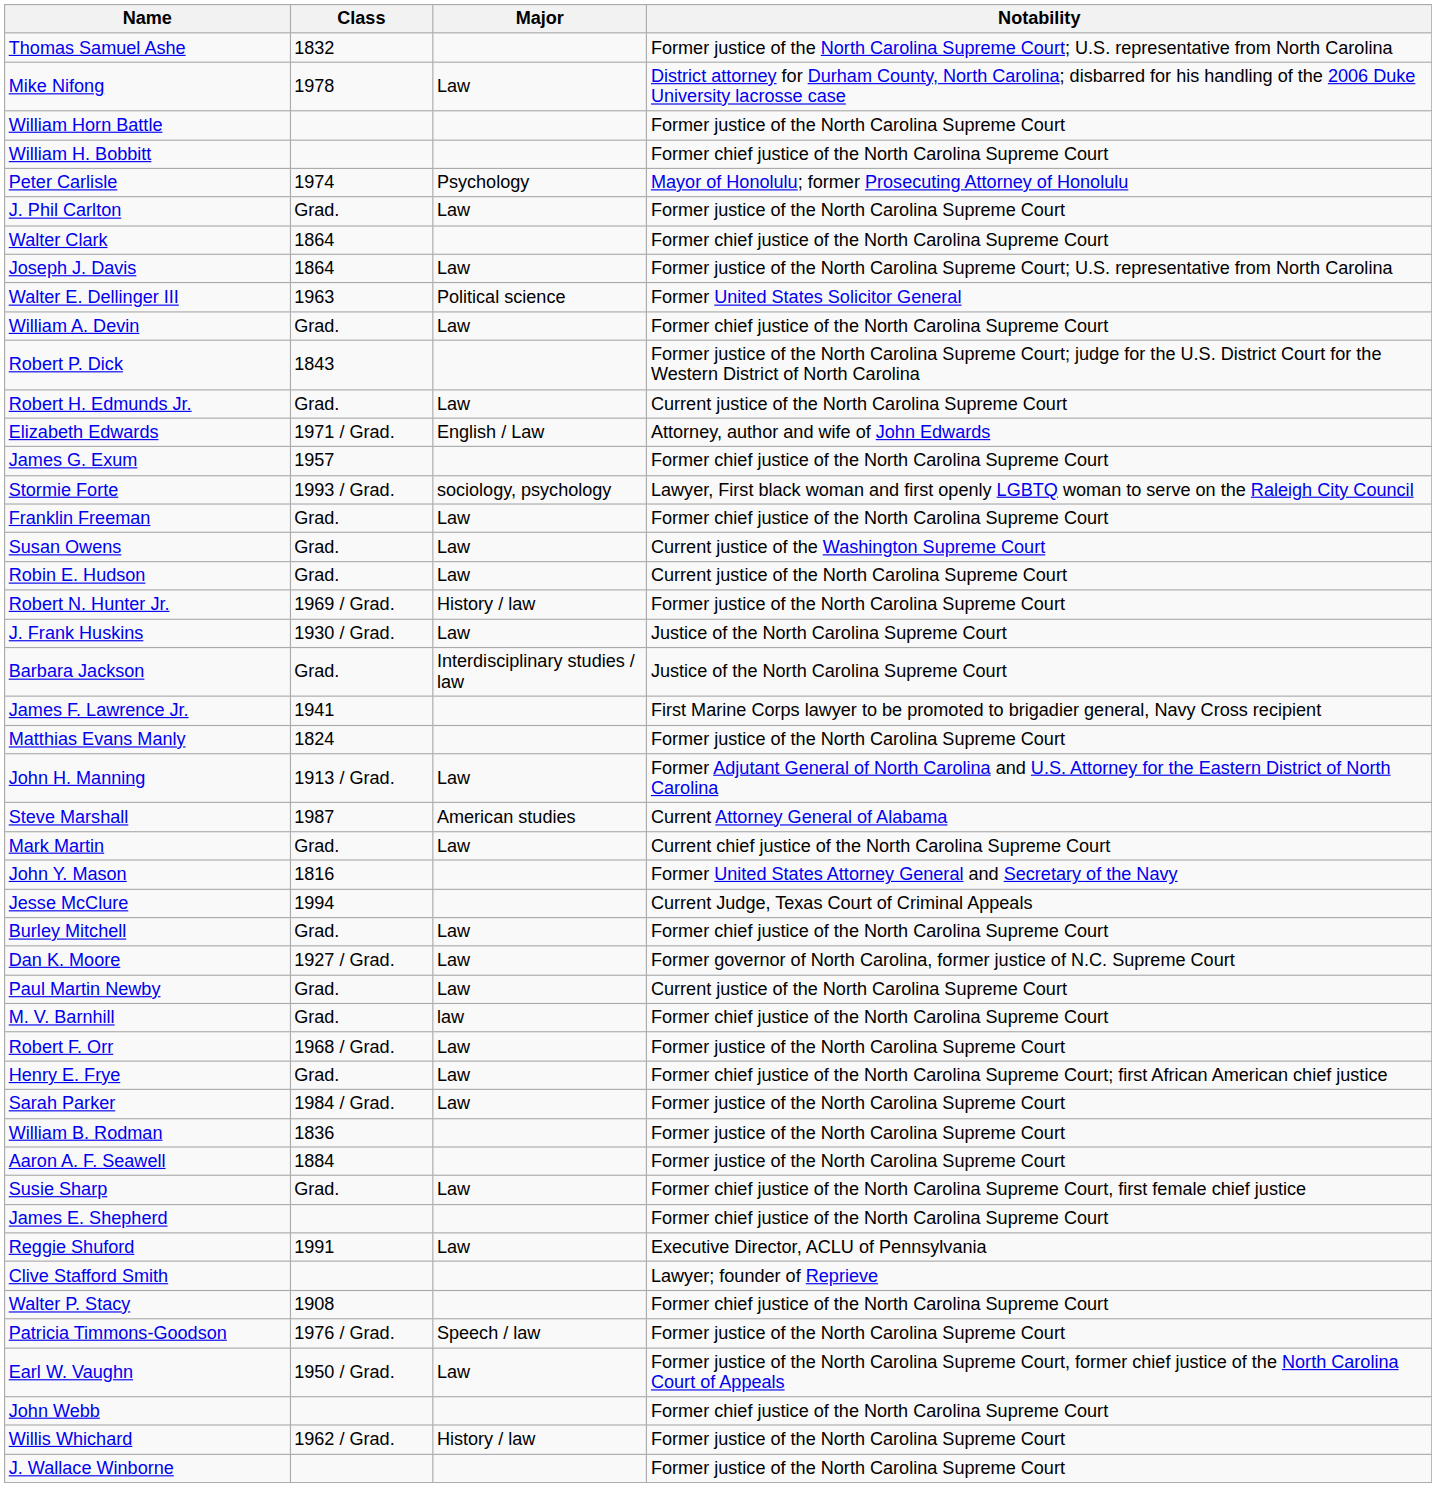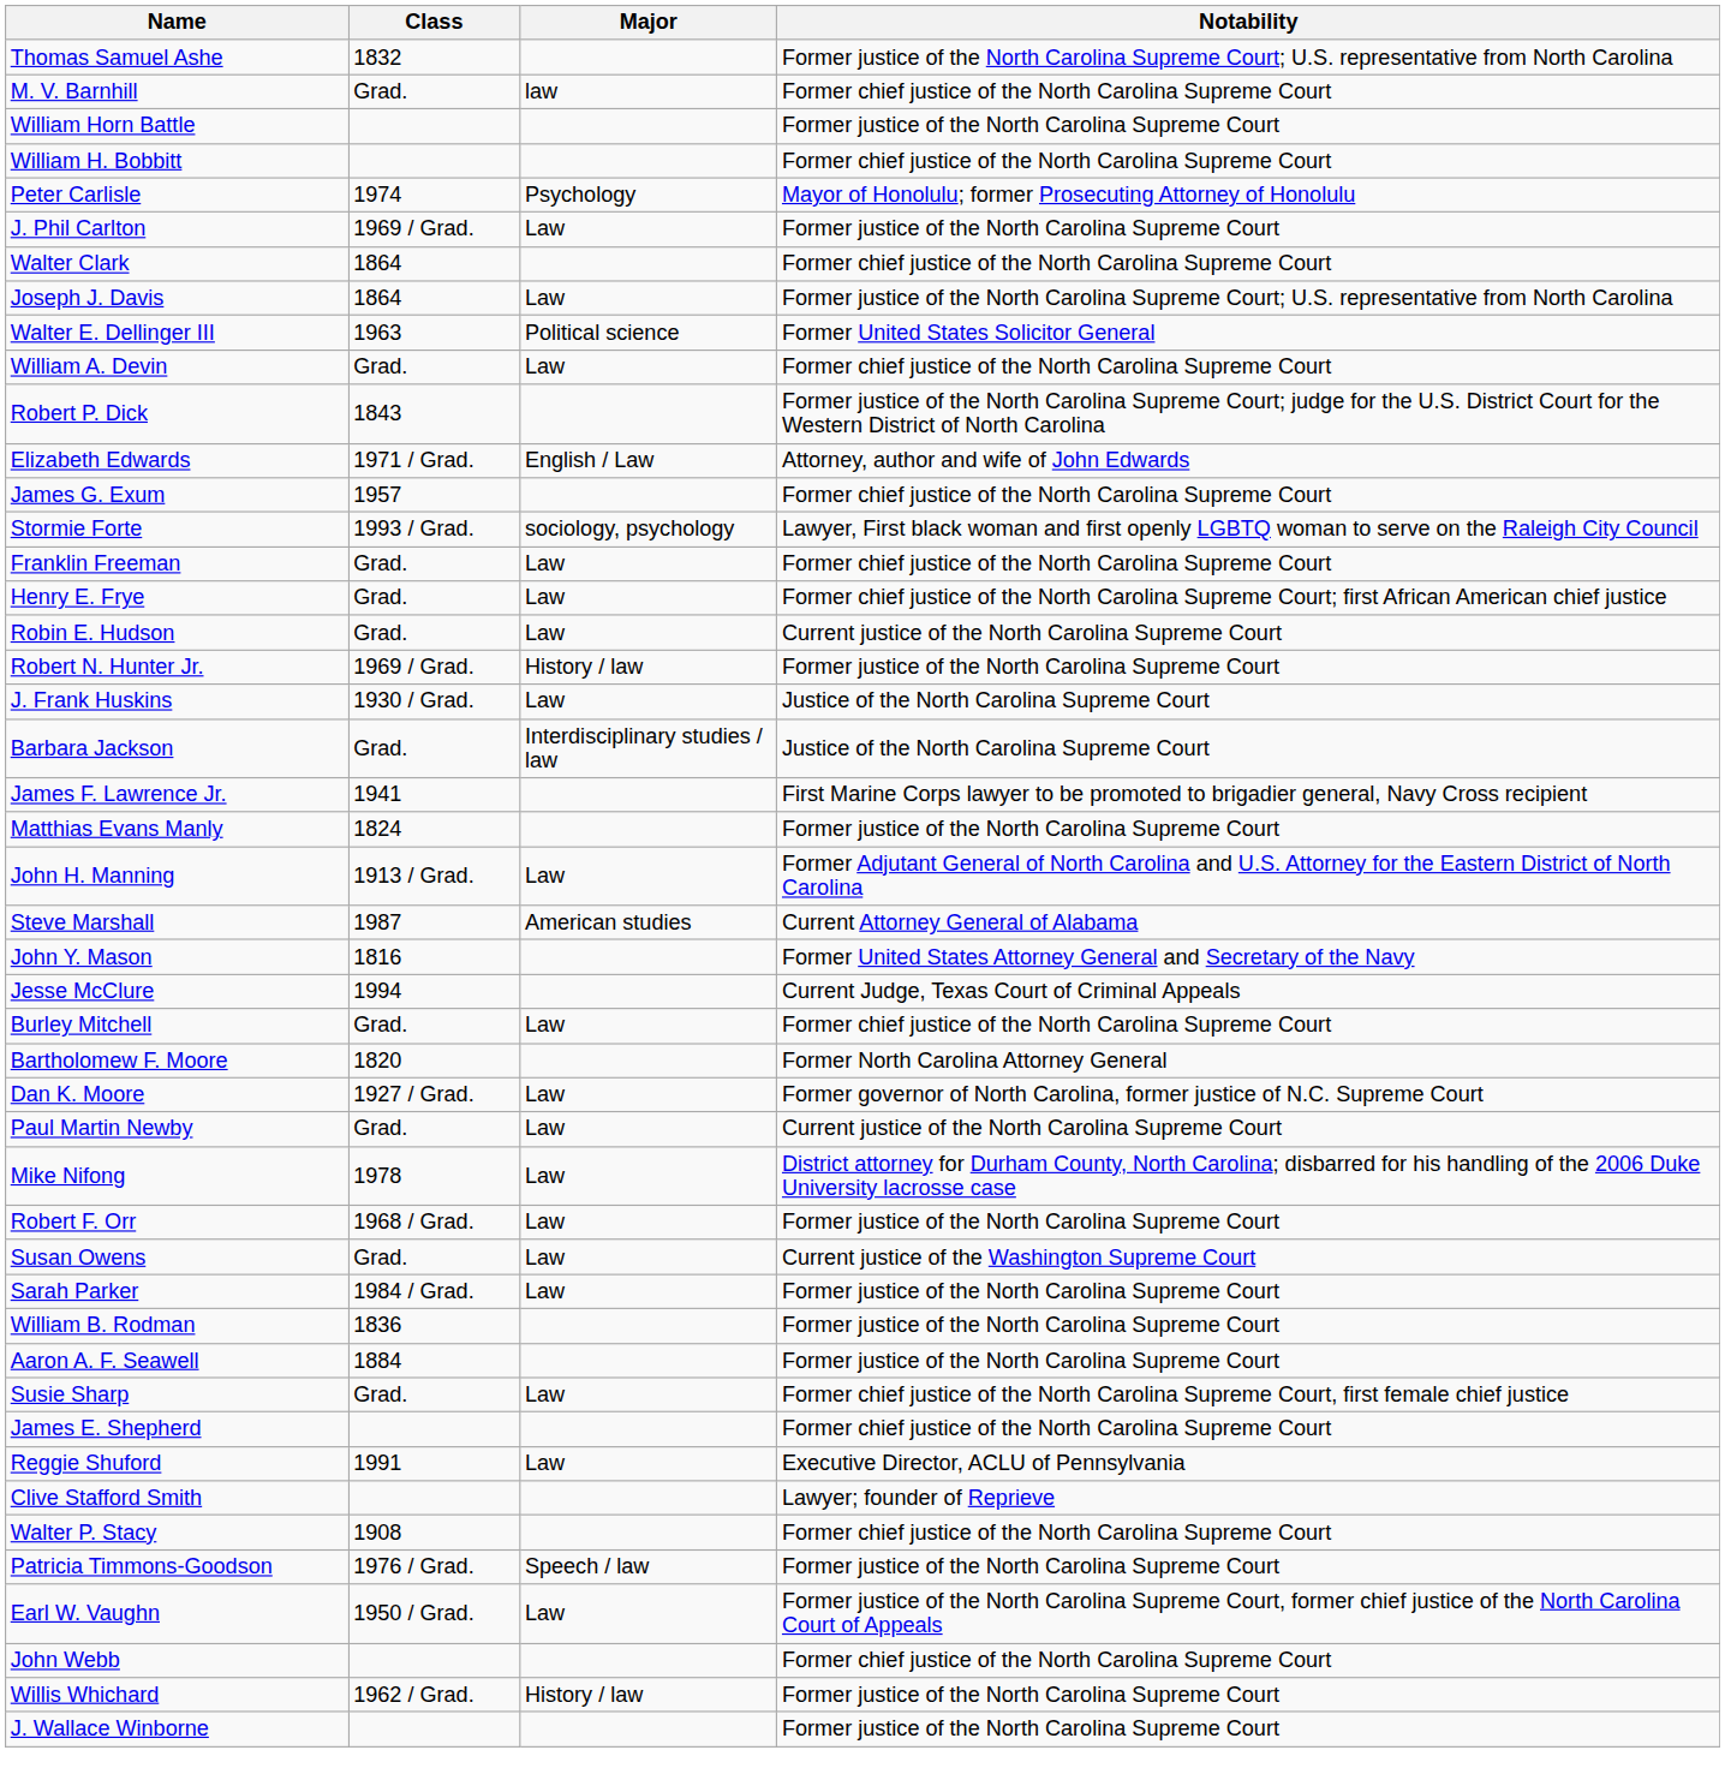rows swapped: M. V. Barnhill <-> Mike Nifong
J. Phil Carlton | Class: Grad. -> 1969 / Grad.
- row: Robert H. Edmunds Jr. | Grad. | Law | Current justice of the North Carolina Supreme Court
rows swapped: Henry E. Frye <-> Susan Owens
- row: Mark Martin | Grad. | Law | Current chief justice of the North Carolina Supreme Court
+ row: Bartholomew F. Moore | 1820 | Former North Carolina Attorney General
